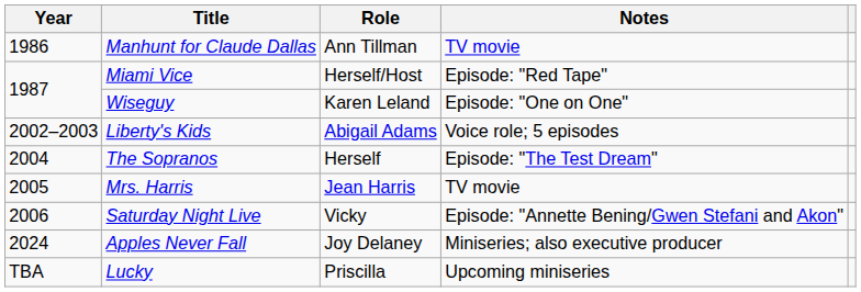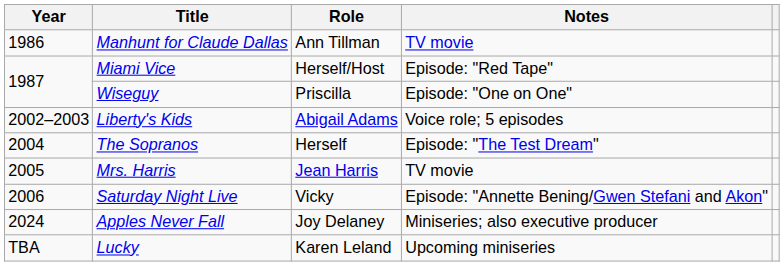Wiseguy | Role: Karen Leland -> Priscilla
Lucky | Role: Priscilla -> Karen Leland
